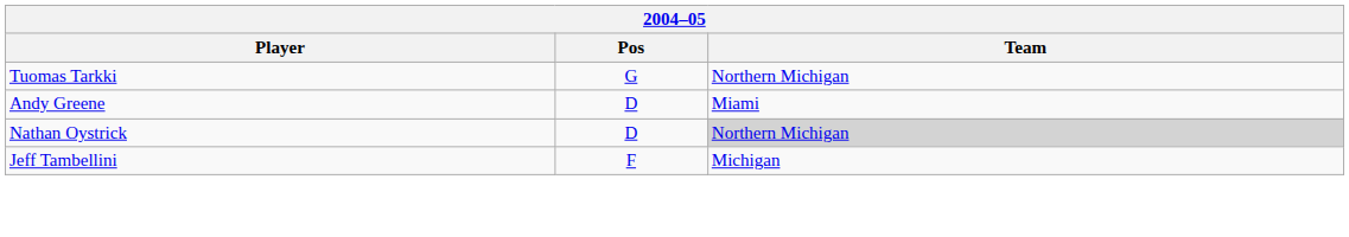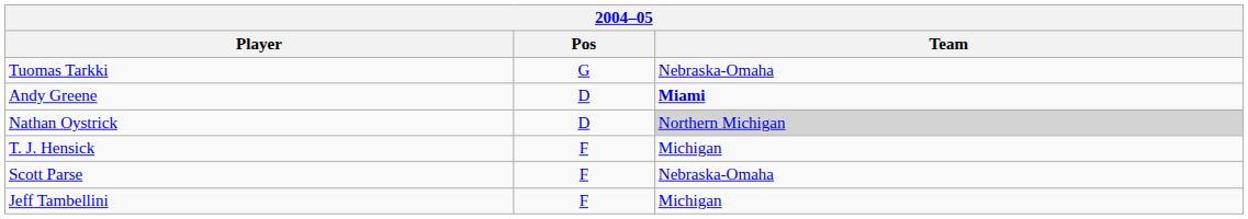Tuomas Tarkki | Team: Northern Michigan -> Nebraska-Omaha
Andy Greene | Team: normal -> bold
+ row: T. J. Hensick | F | Michigan
+ row: Scott Parse | F | Nebraska-Omaha
